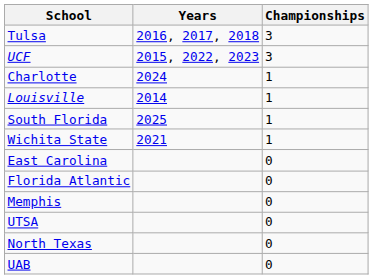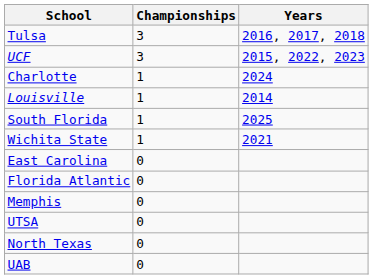columns swapped: Championships <-> Years
